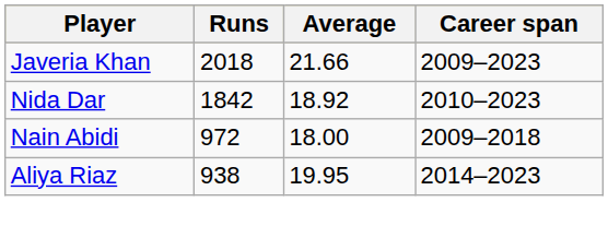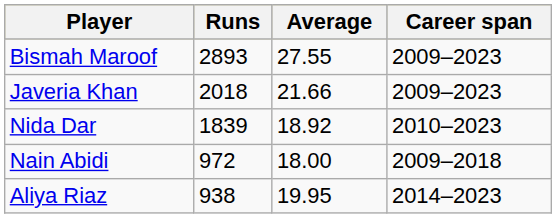+ row: Bismah Maroof | 2893 | 27.55 | 2009–2023
Nida Dar | Runs: 1842 -> 1839
